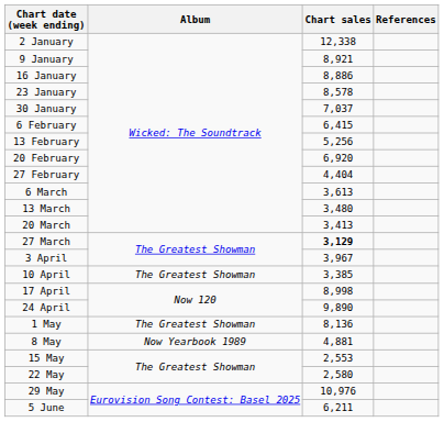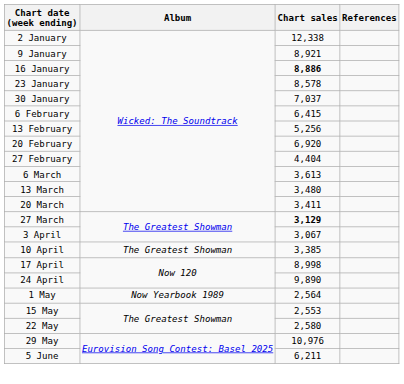16 January | Chart sales: normal -> bold
20 March | Chart sales: 3,413 -> 3,411
3 April | Chart sales: 3,967 -> 3,067
1 May | Album: The Greatest Showman -> Now Yearbook 1989
1 May | Chart sales: 8,136 -> 2,564
- row: 8 May | Now Yearbook 1989 | 4,881
